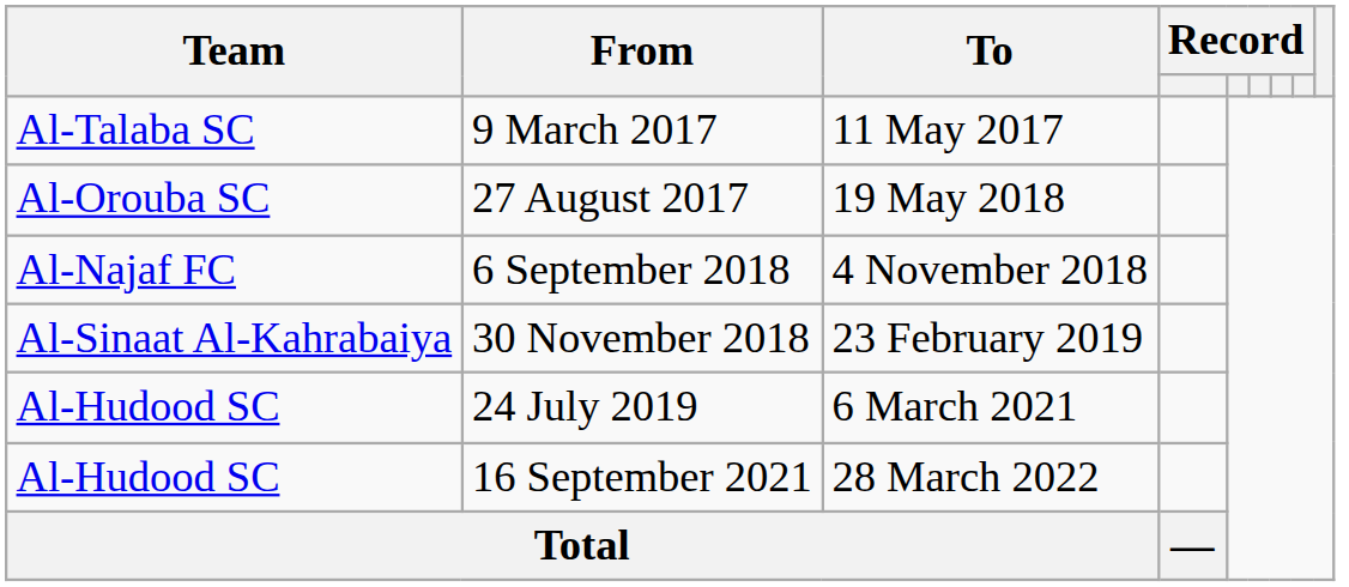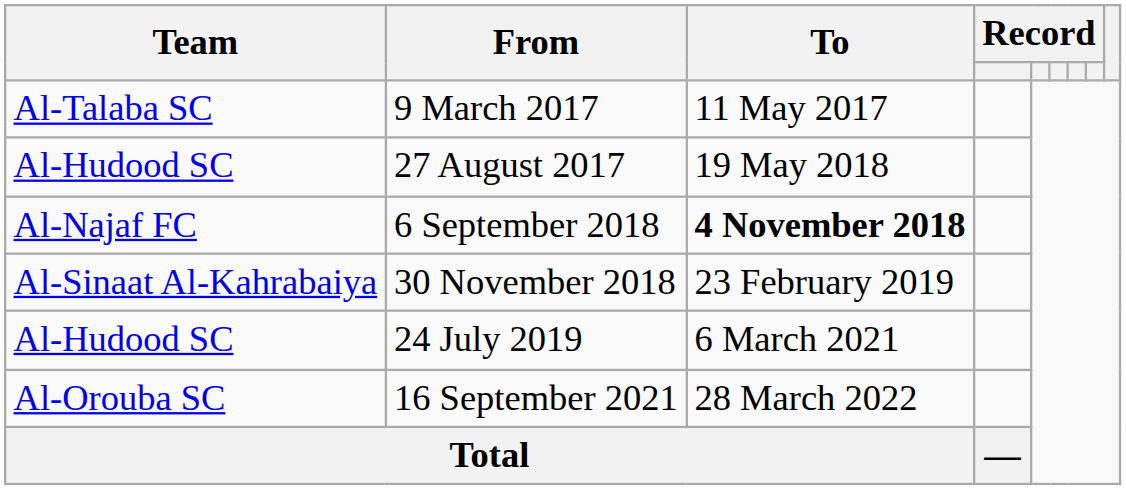27 August 2017 | Team: Al-Orouba SC -> Al-Hudood SC
6 September 2018 | To: normal -> bold
16 September 2021 | Team: Al-Hudood SC -> Al-Orouba SC
